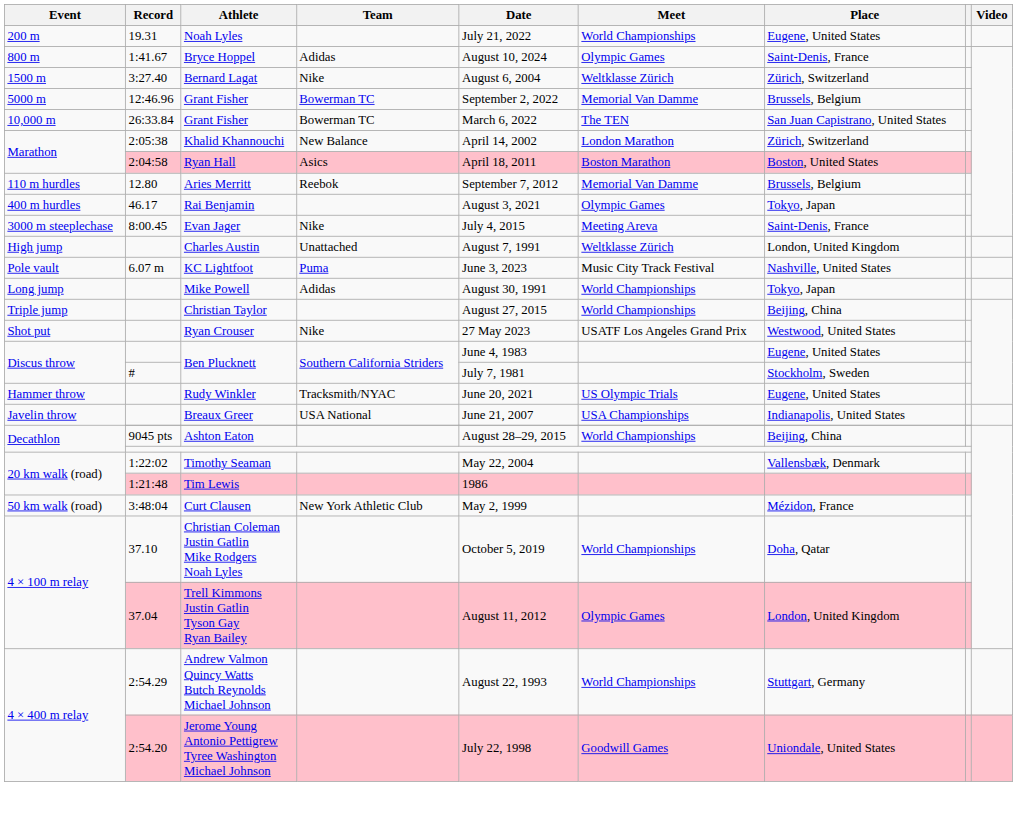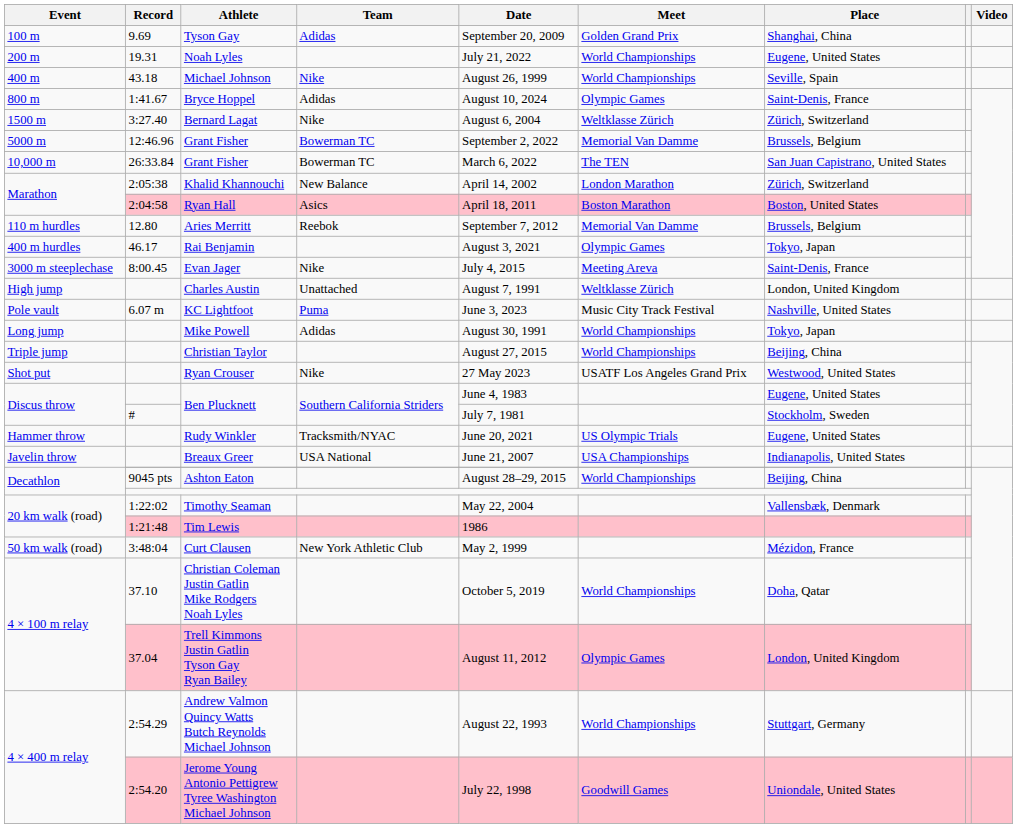+ row: 100 m | 9.69 | Tyson Gay | Adidas | September 20, 2009 | Golden Grand Prix | Shanghai, China
+ row: 400 m | 43.18 | Michael Johnson | Nike | August 26, 1999 | World Championships | Seville, Spain
